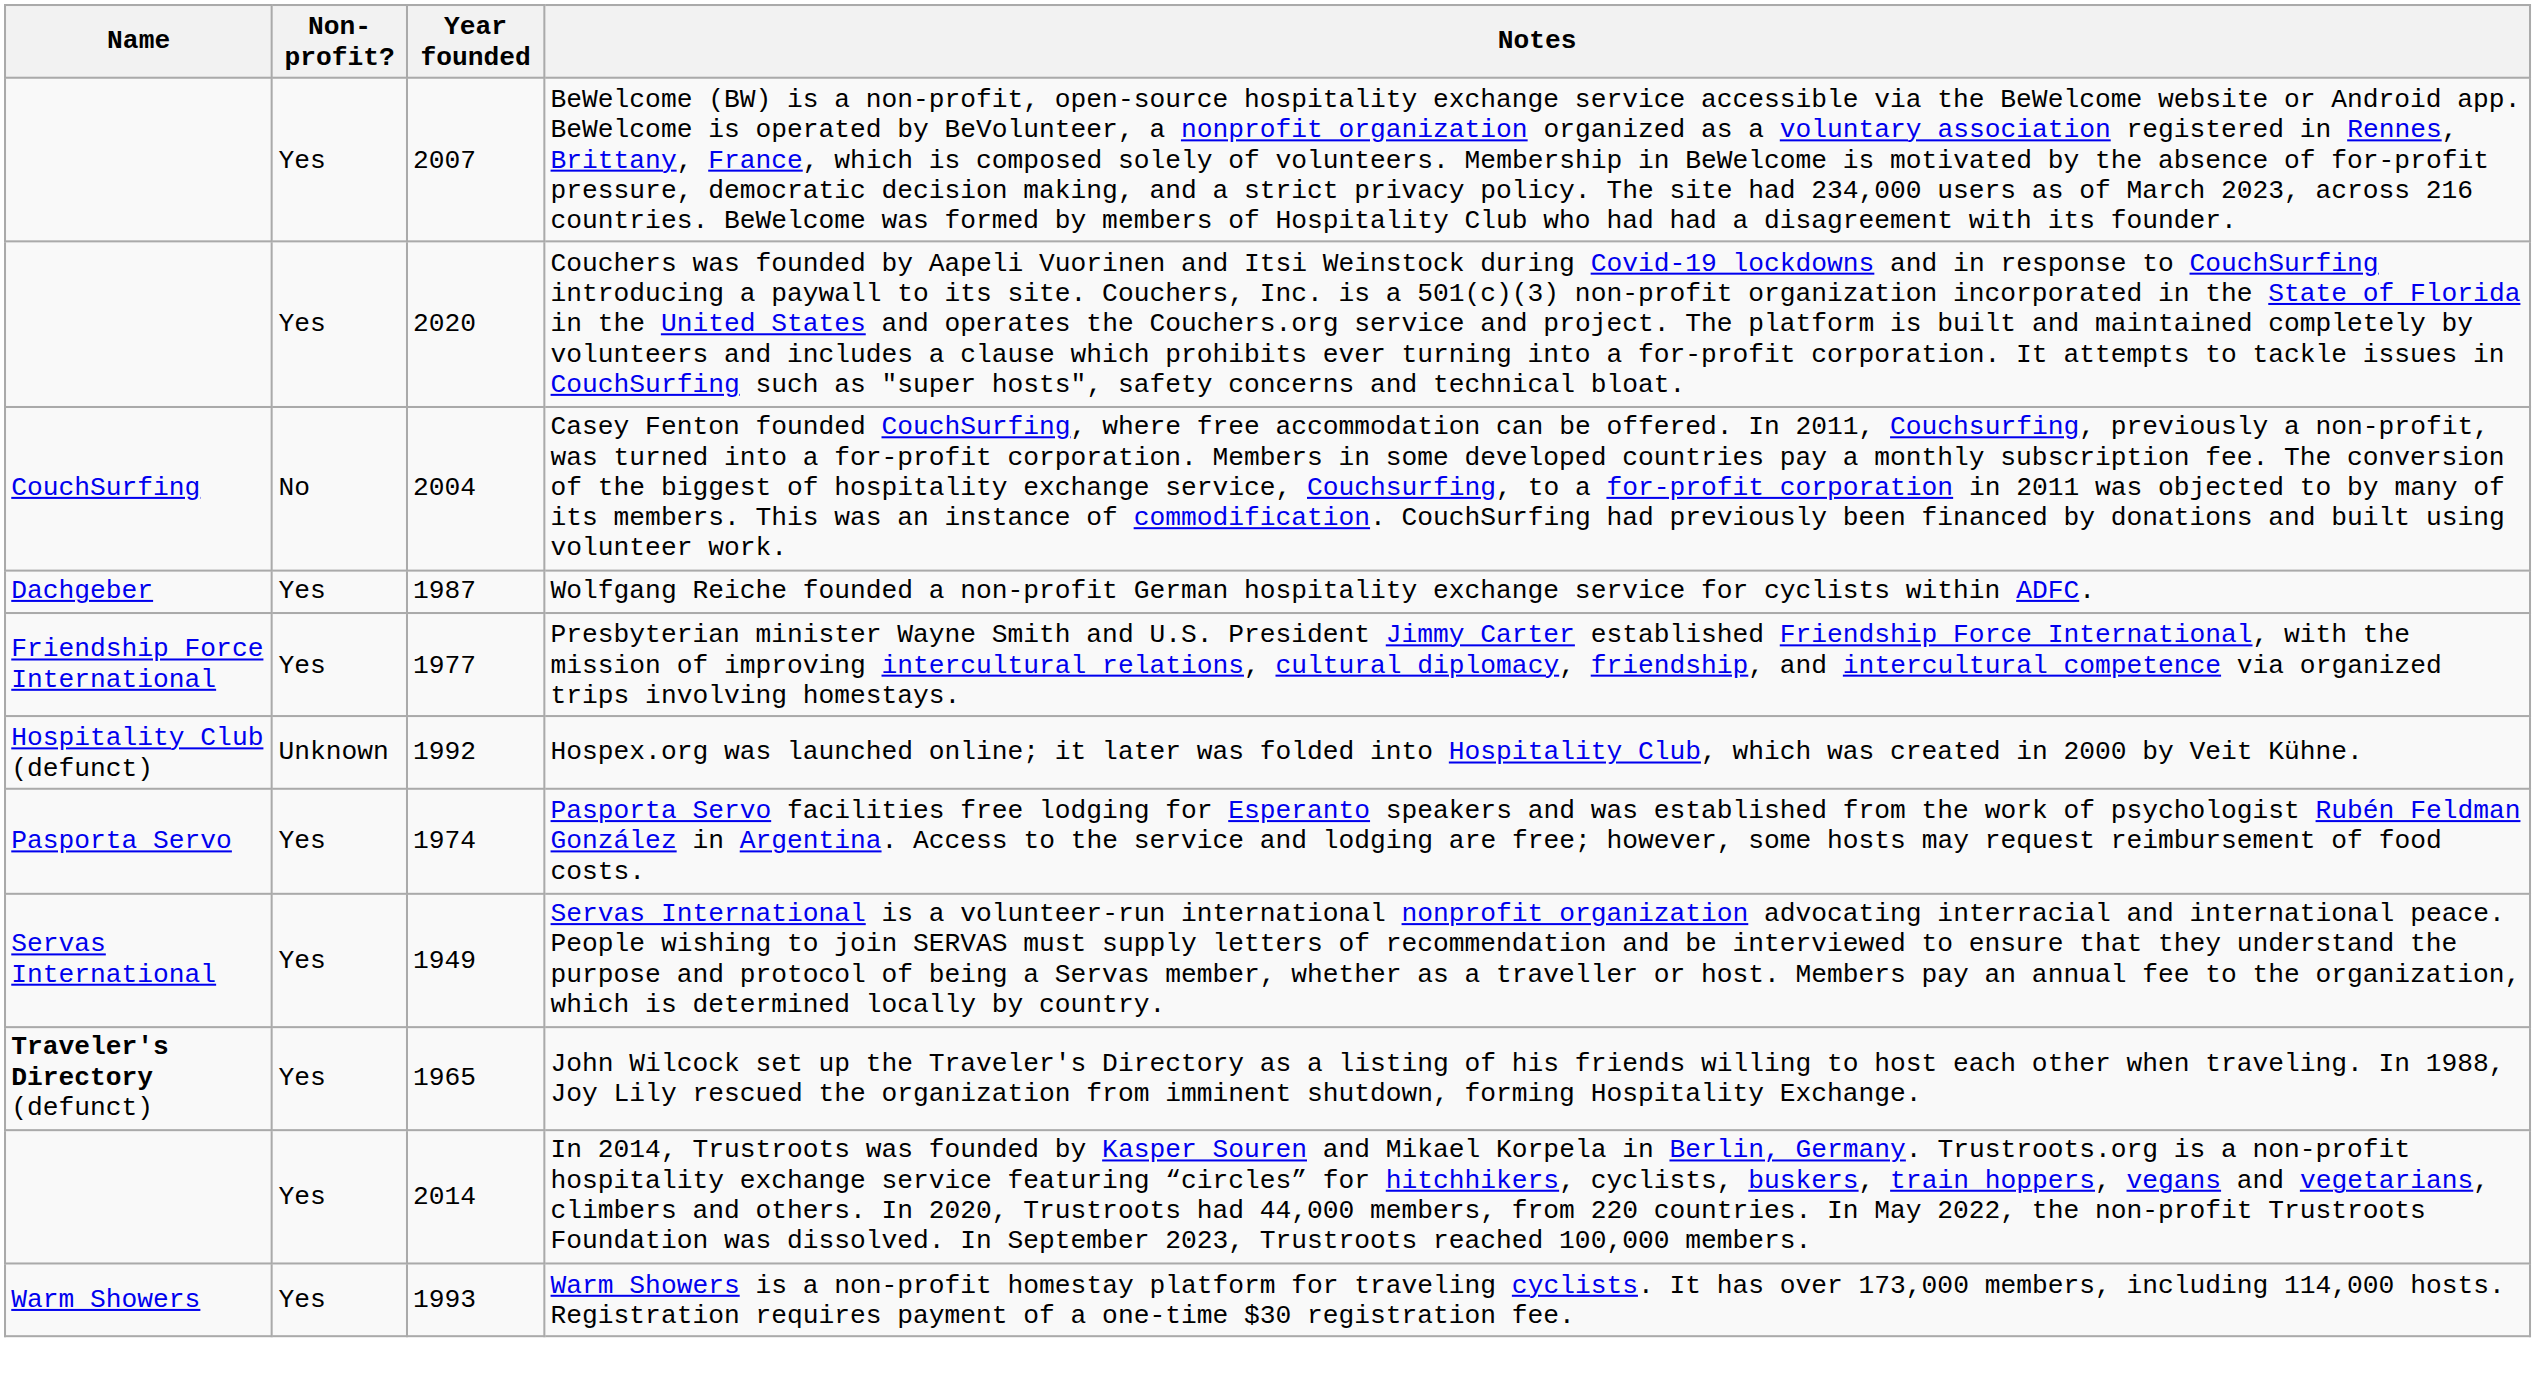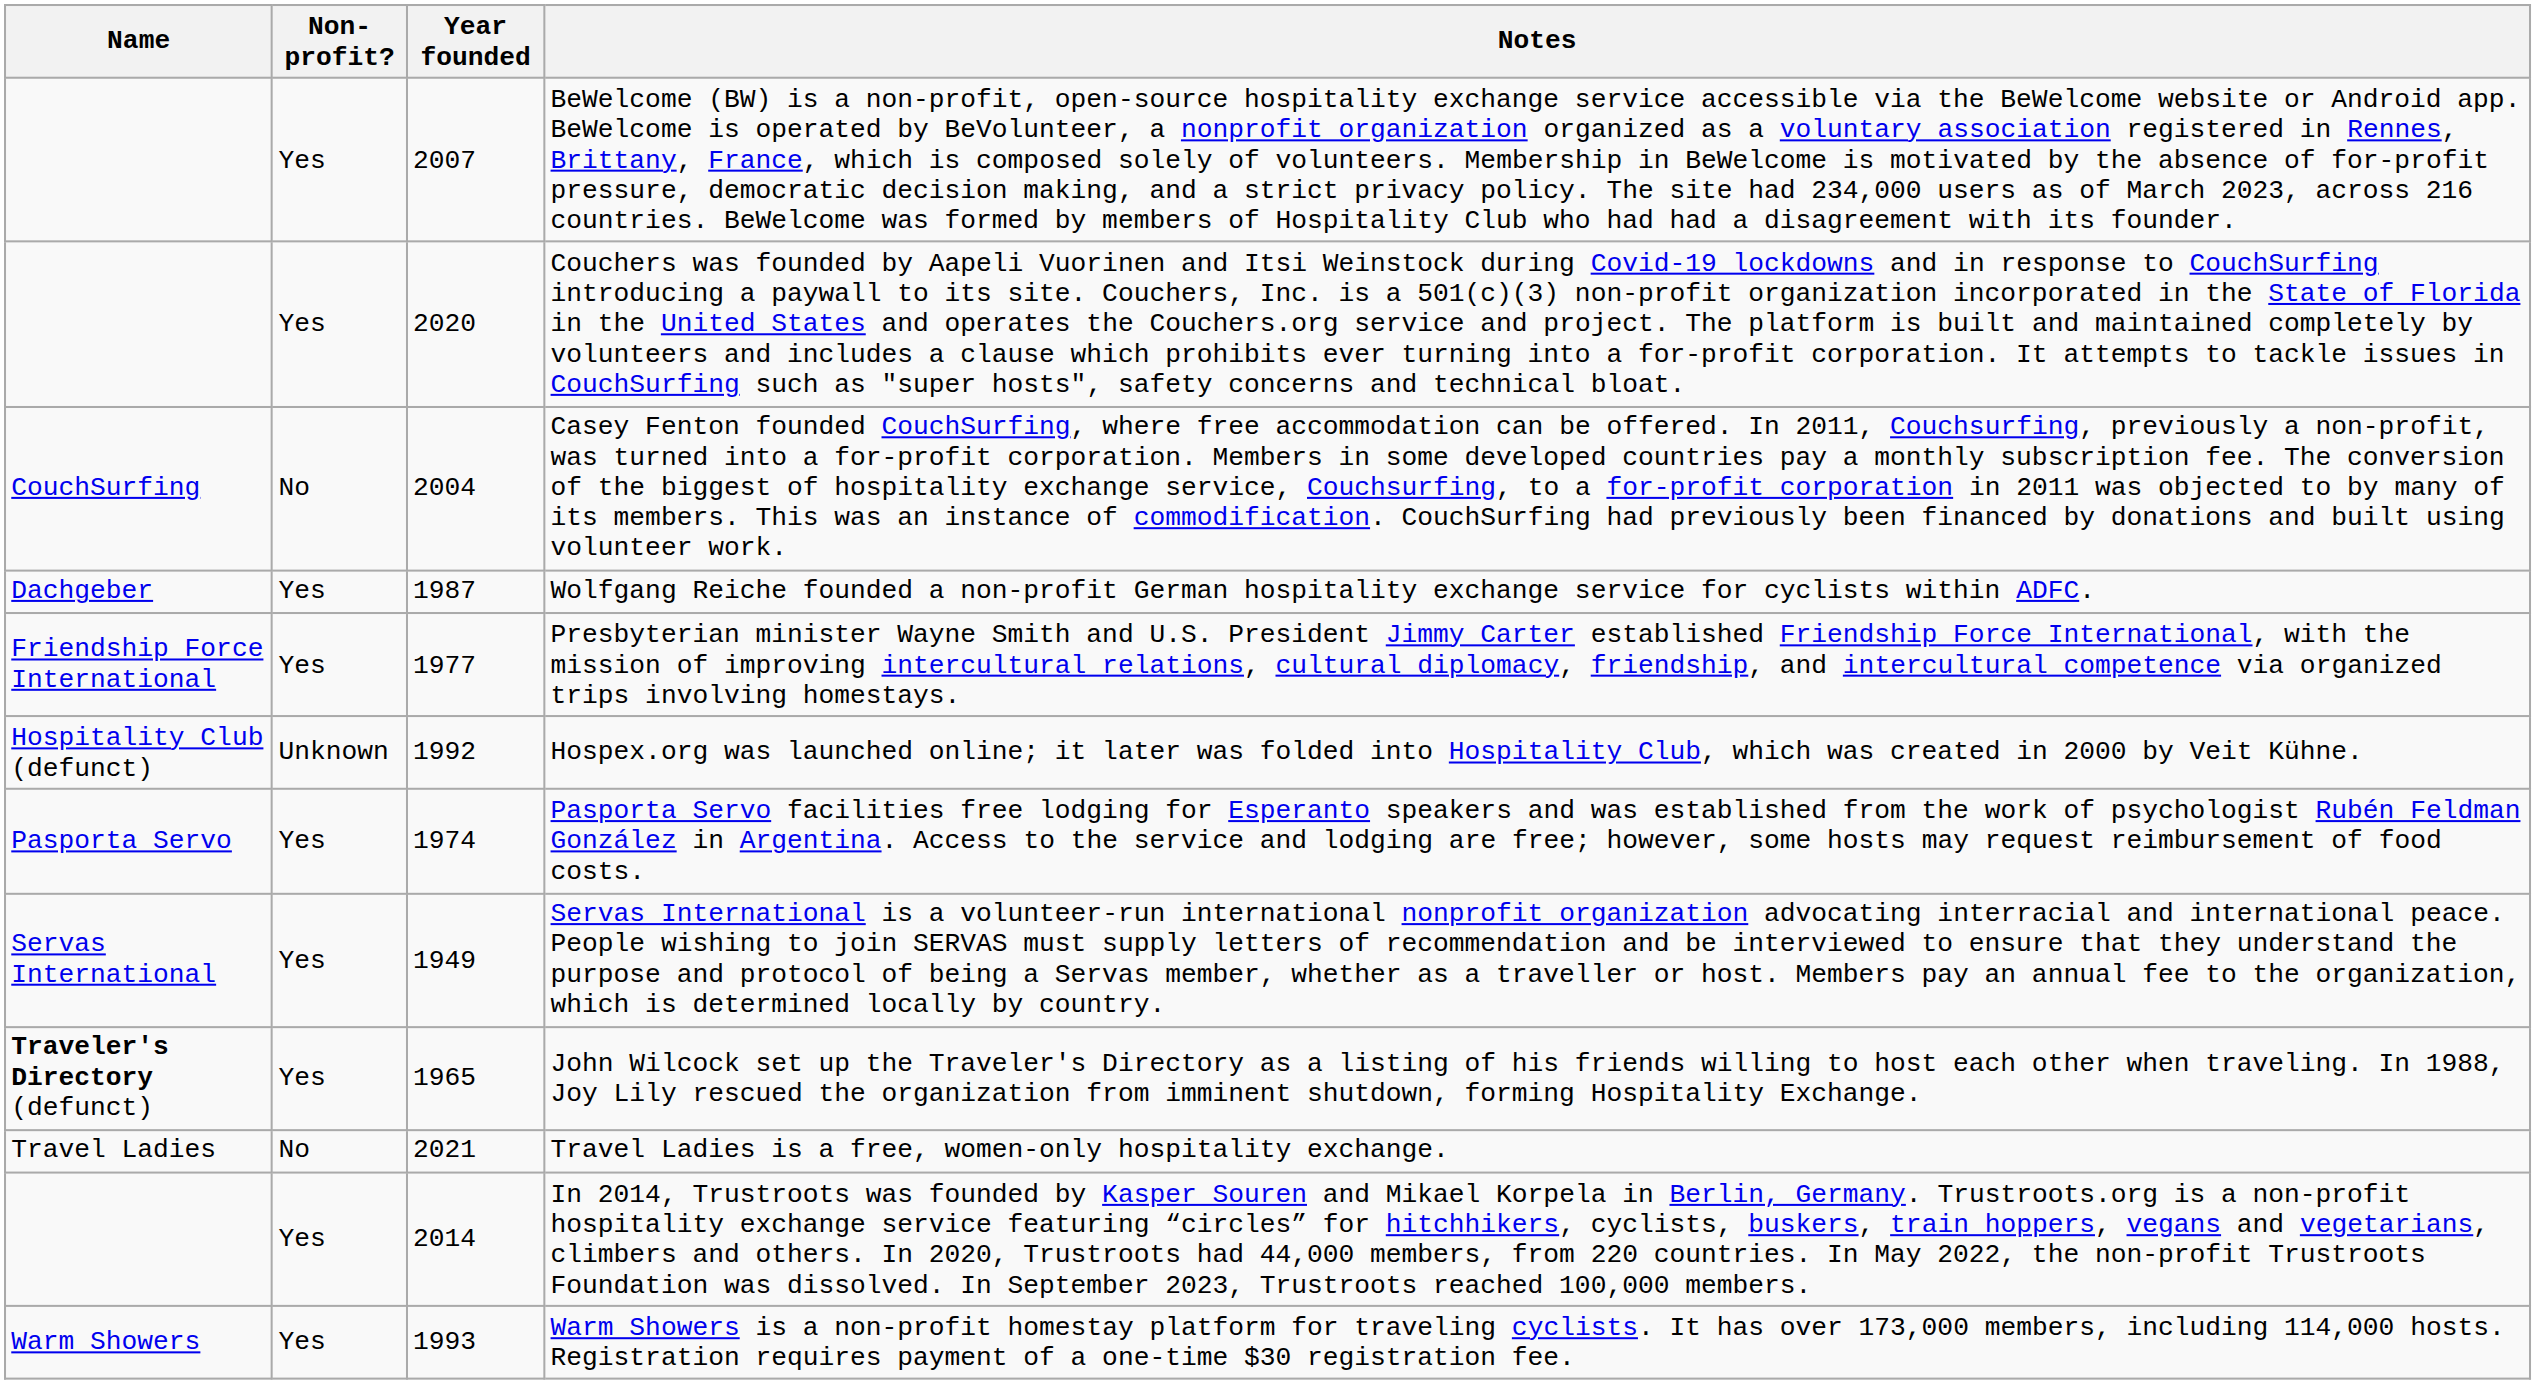+ row: Travel Ladies | No | 2021 | Travel Ladies is a free, women-only hospitality exchange.
